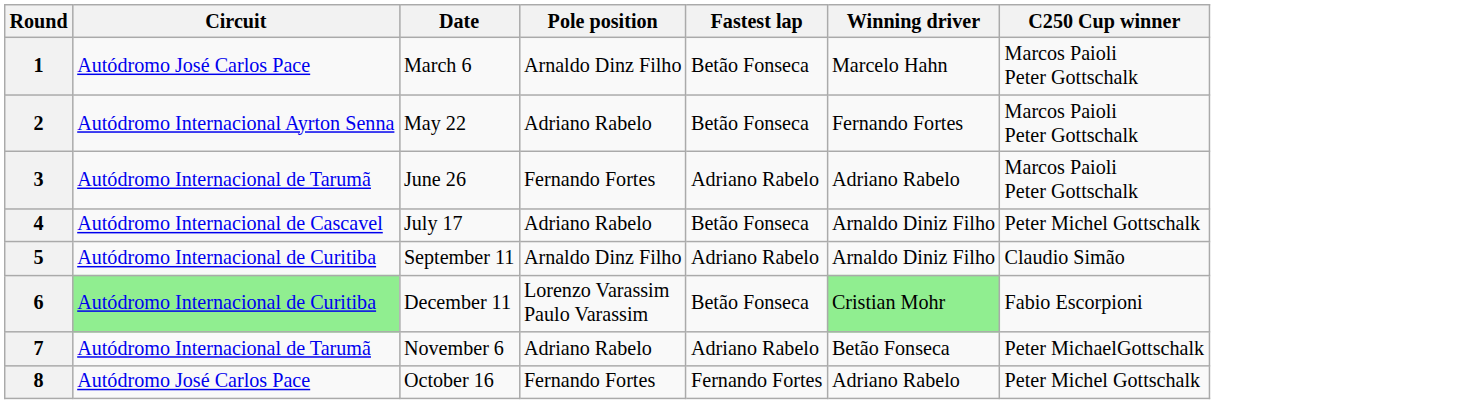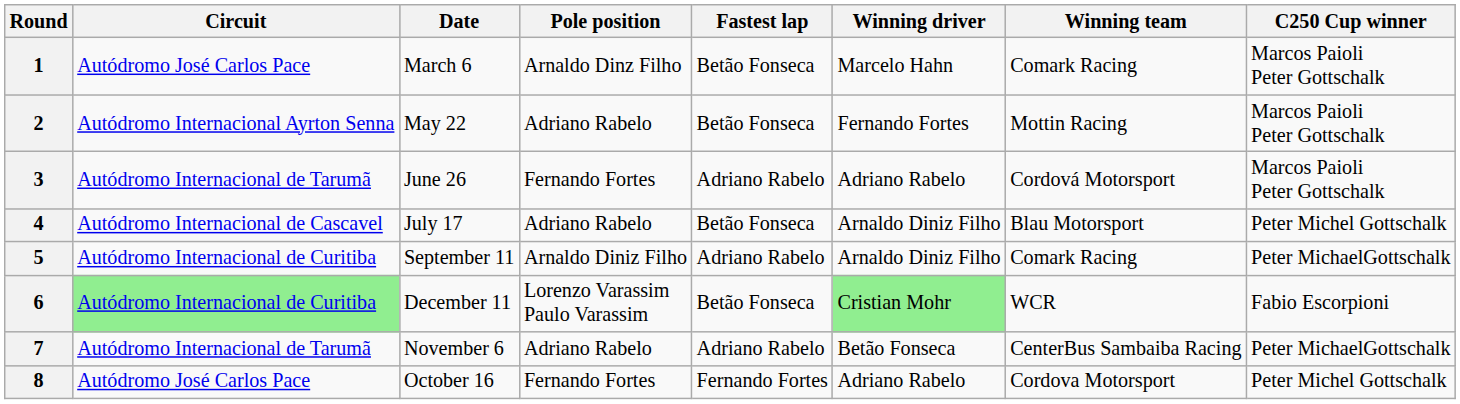+ column: Winning team | Comark Racing | Mottin Racing | Cordová Motorsport | Blau Motorsport | Comark Racing | WCR | CenterBus Sambaiba Racing | Cordova Motorsport
5 | Pole position: Arnaldo Dinz Filho -> Arnaldo Diniz Filho
5 | C250 Cup winner: Claudio Simão -> Peter MichaelGottschalk
